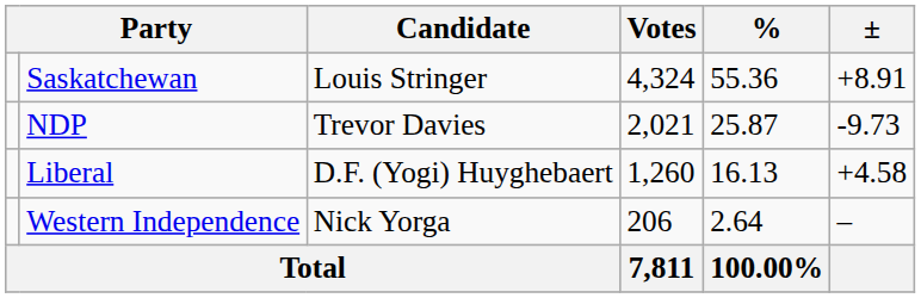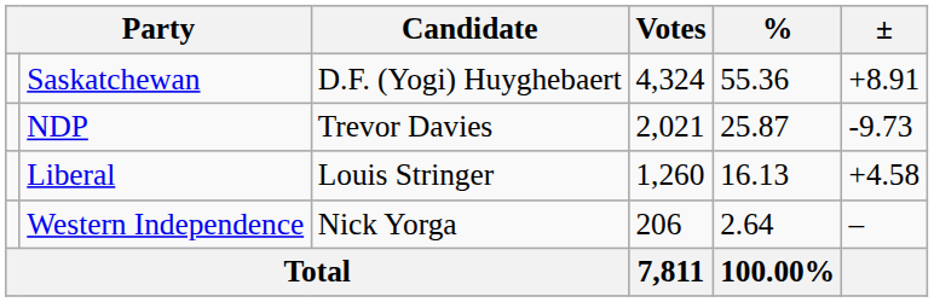Saskatchewan | Candidate: Louis Stringer -> D.F. (Yogi) Huyghebaert
Liberal | Candidate: D.F. (Yogi) Huyghebaert -> Louis Stringer
